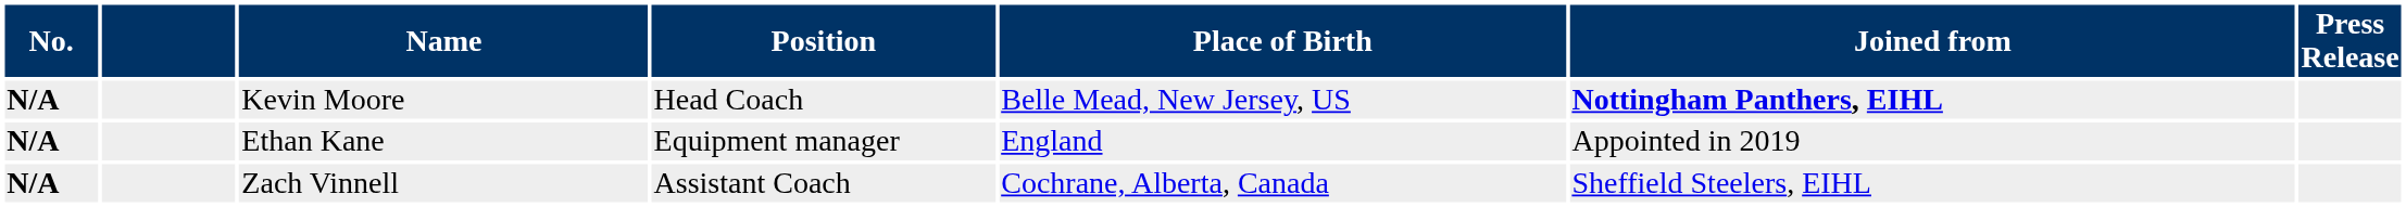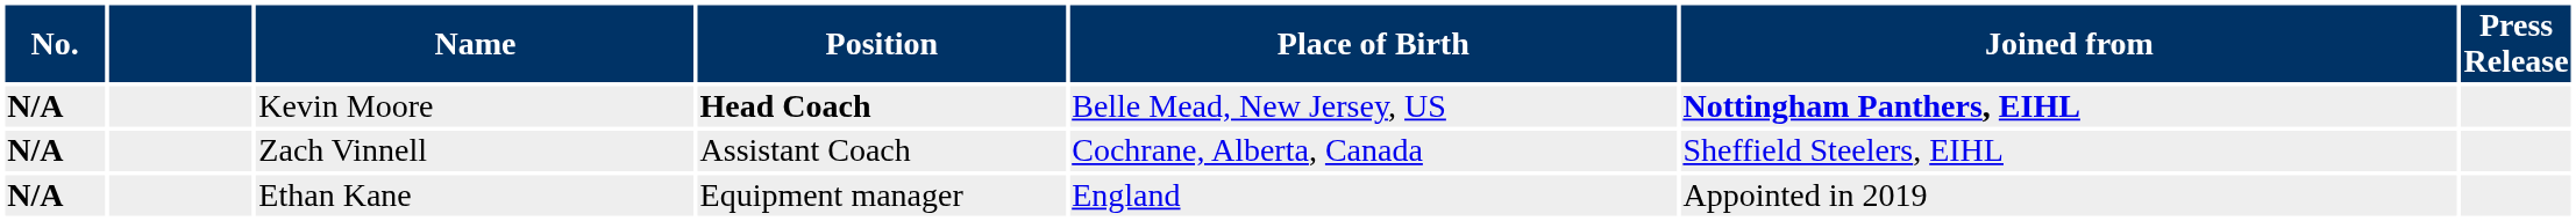Kevin Moore | Position: normal -> bold
rows swapped: Zach Vinnell <-> Ethan Kane
